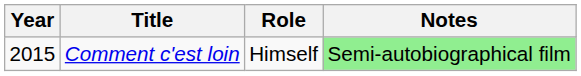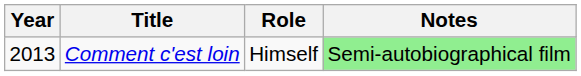Comment c'est loin | Year: 2015 -> 2013
